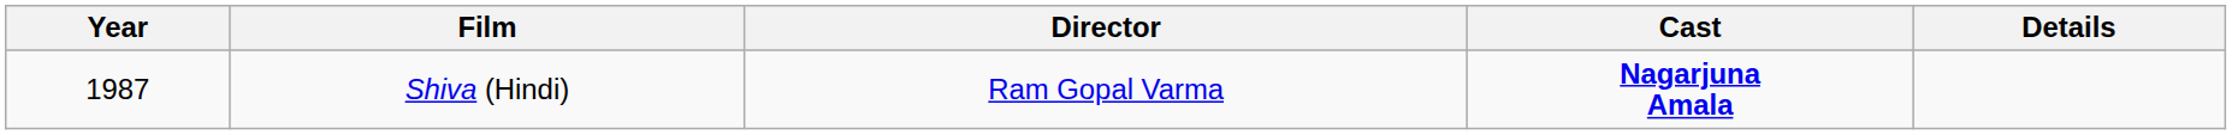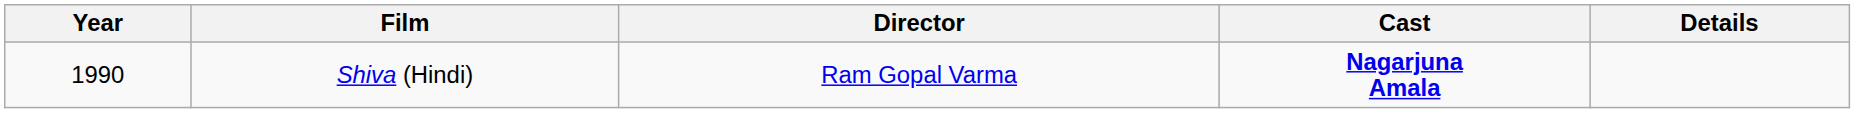Shiva (Hindi) | Year: 1987 -> 1990
